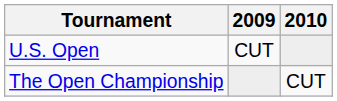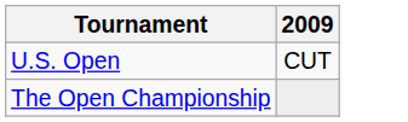- column: 2010 | CUT
